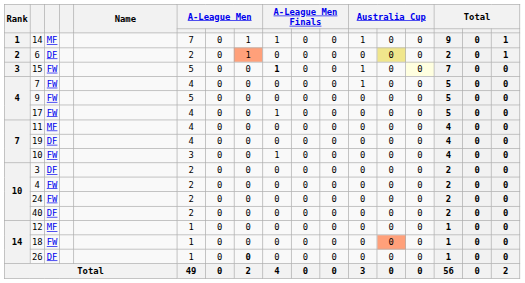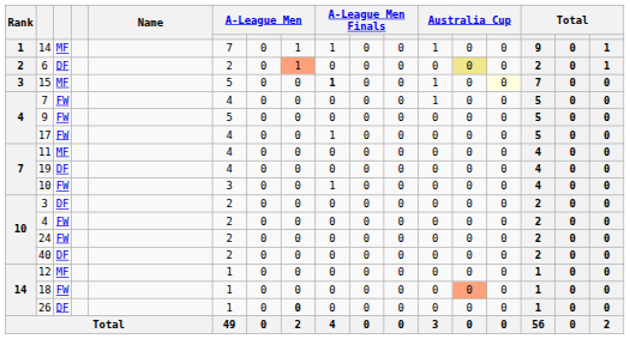15 | column 3: FW -> MF
